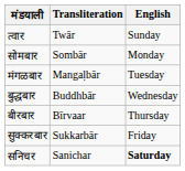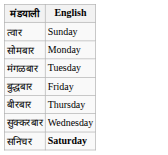- column: Transliteration | Twār | Sombār | Mangaḷbār | Buddhbār | Bīrvaar | Sukkarbār | Sanichar
बुद्धबार | English: Wednesday -> Friday
सुक्करबार | English: Friday -> Wednesday
